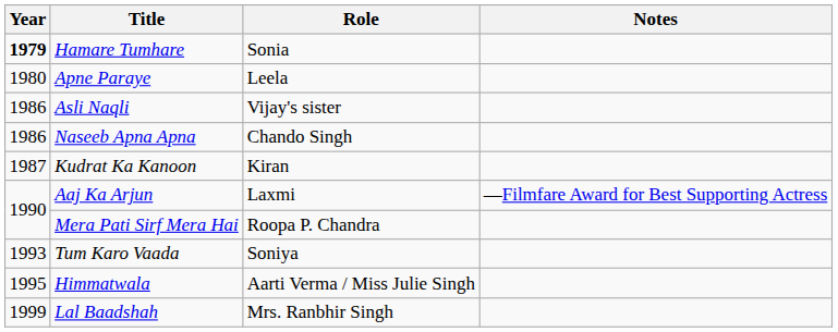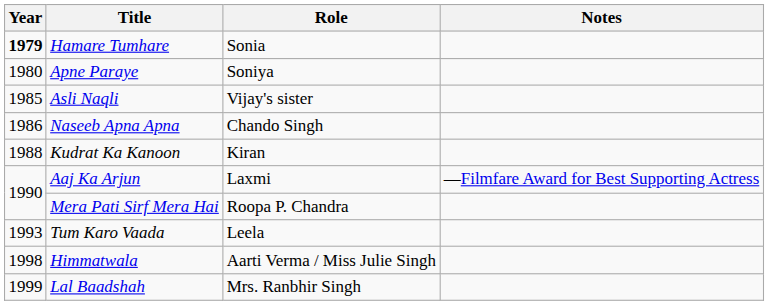Apne Paraye | Role: Leela -> Soniya
Asli Naqli | Year: 1986 -> 1985
Kudrat Ka Kanoon | Year: 1987 -> 1988
Tum Karo Vaada | Role: Soniya -> Leela
Himmatwala | Year: 1995 -> 1998
